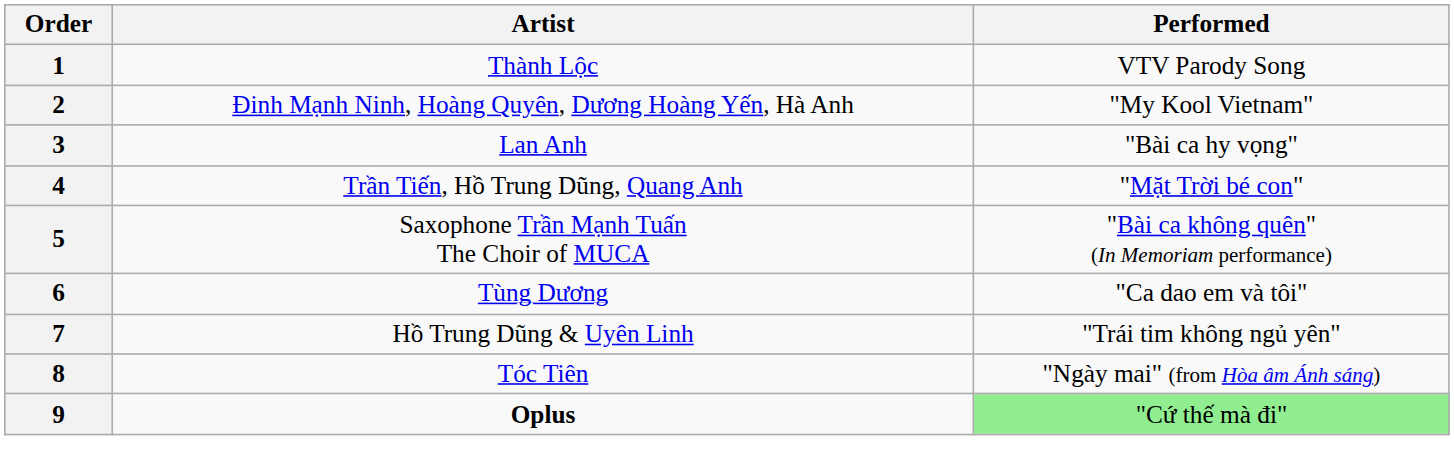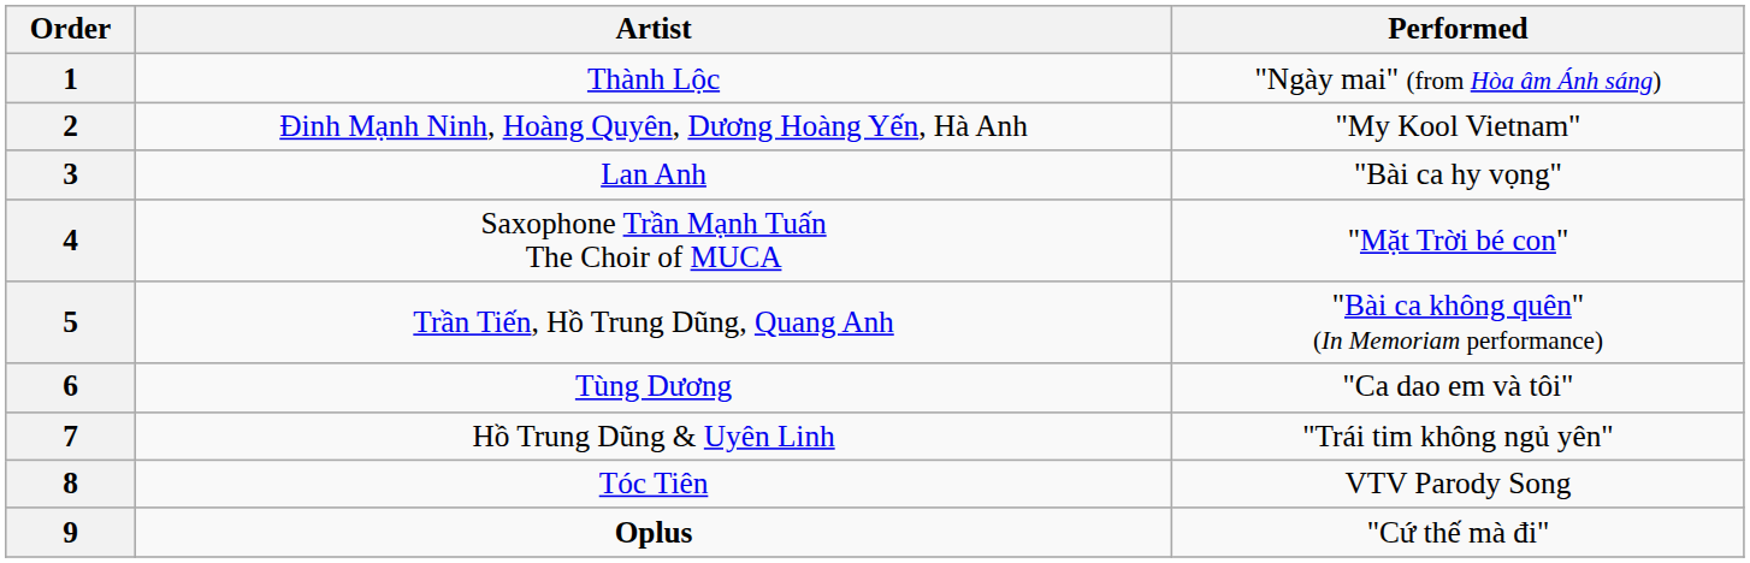1 | Performed: VTV Parody Song -> "Ngày mai" (from Hòa âm Ánh sáng)
4 | Artist: Trần Tiến, Hồ Trung Dũng, Quang Anh -> Saxophone Trần Mạnh Tuấn The Choir of MUCA
5 | Artist: Saxophone Trần Mạnh Tuấn The Choir of MUCA -> Trần Tiến, Hồ Trung Dũng, Quang Anh
8 | Performed: "Ngày mai" (from Hòa âm Ánh sáng) -> VTV Parody Song
9 | Performed: lightgreen background -> no background
